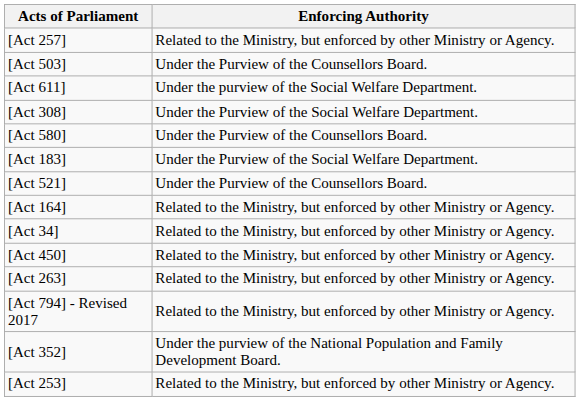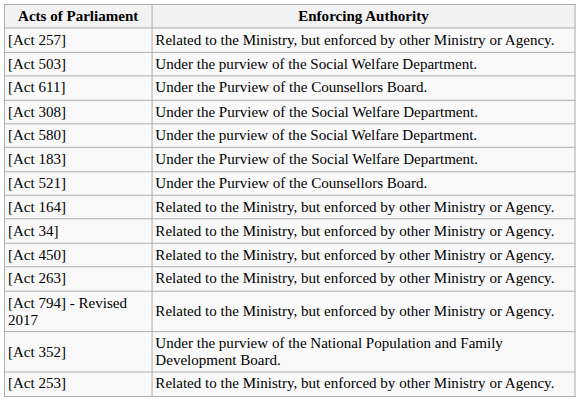[Act 503] | Enforcing Authority: Under the Purview of the Counsellors Board. -> Under the purview of the Social Welfare Department.
[Act 611] | Enforcing Authority: Under the purview of the Social Welfare Department. -> Under the Purview of the Counsellors Board.
[Act 580] | Enforcing Authority: Under the Purview of the Counsellors Board. -> Under the purview of the Social Welfare Department.
